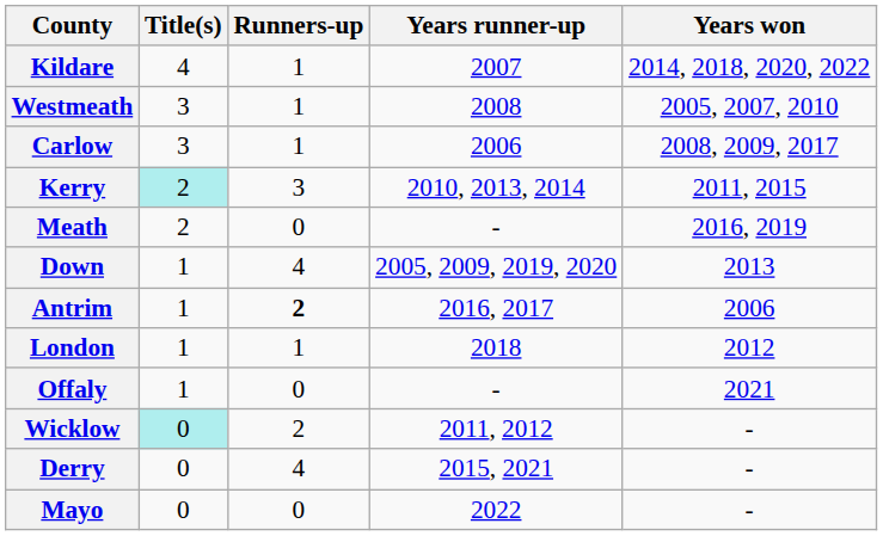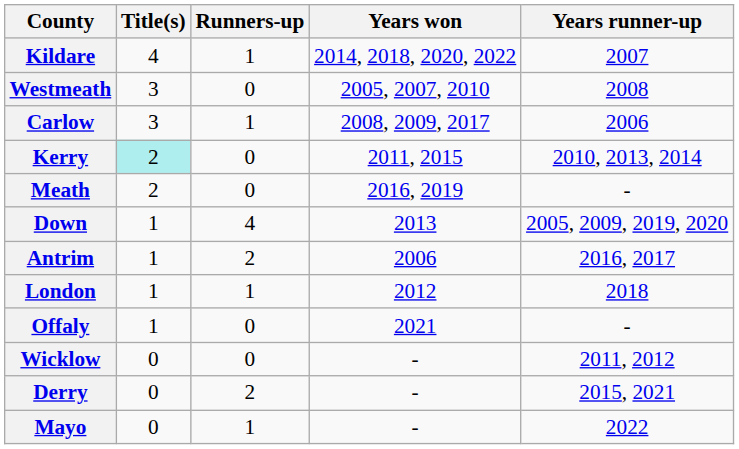columns swapped: Years won <-> Years runner-up
Westmeath | Runners-up: 1 -> 0
Kerry | Runners-up: 3 -> 0
Antrim | Runners-up: bold -> normal
Wicklow | Title(s): paleturquoise background -> no background
Wicklow | Runners-up: 2 -> 0
Derry | Runners-up: 4 -> 2
Mayo | Runners-up: 0 -> 1
